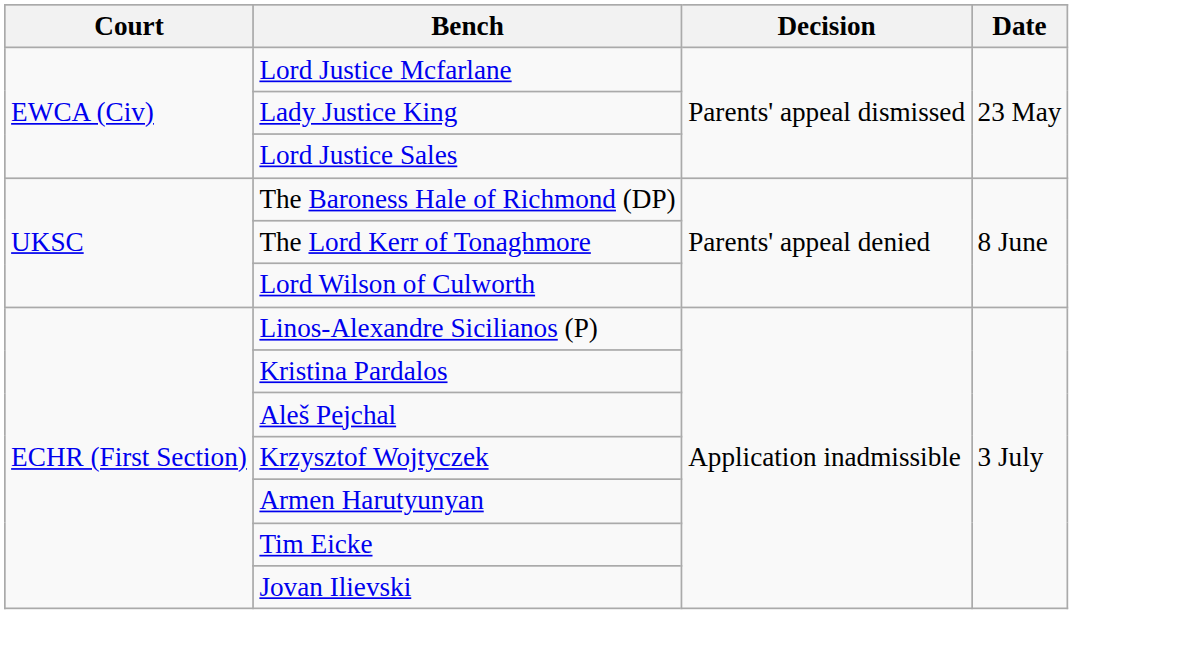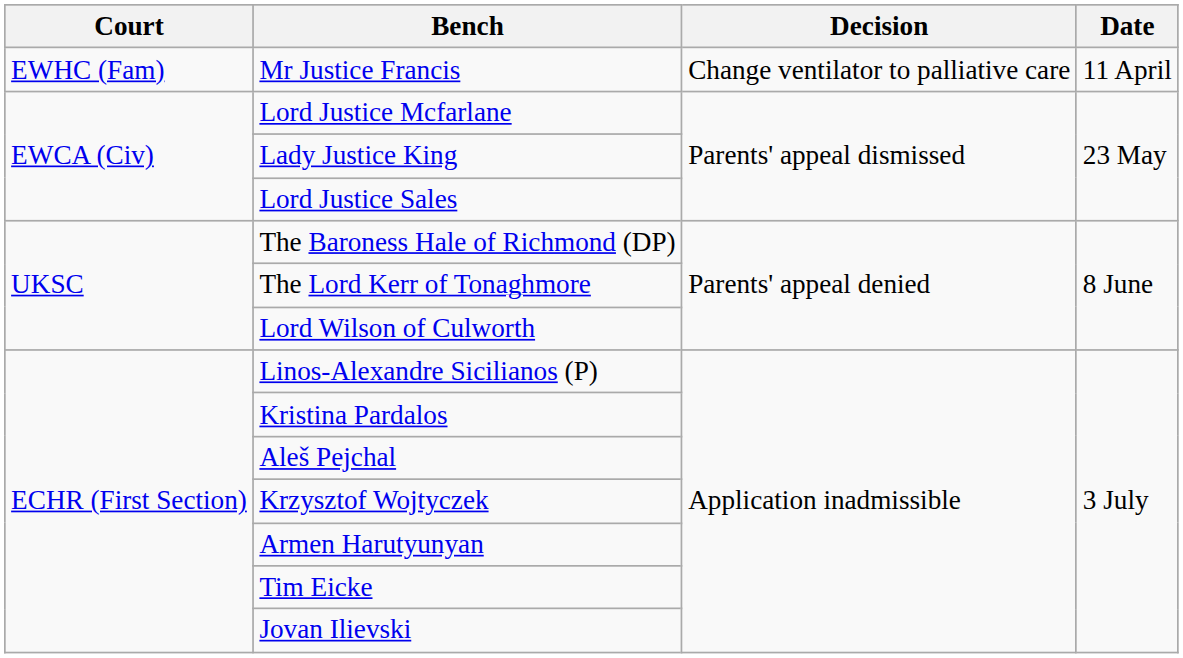+ row: EWHC (Fam) | Mr Justice Francis | Change ventilator to palliative care | 11 April
